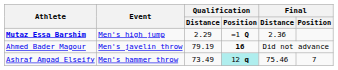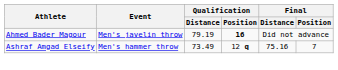- row: Mutaz Essa Barshim | Men's high jump | 2.29 | =1 Q | 2.36
Ashraf Amgad Elseify | Qualification / Position: paleturquoise background -> no background
Ashraf Amgad Elseify | Final / Distance: 75.46 -> 75.16
